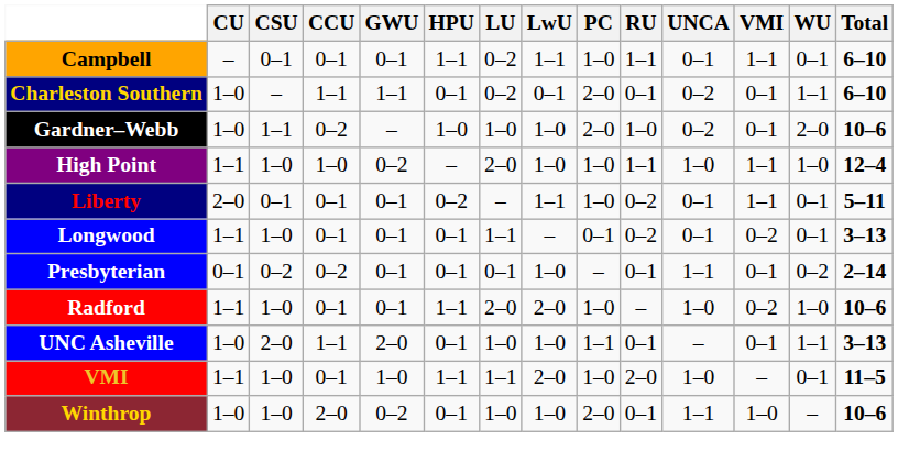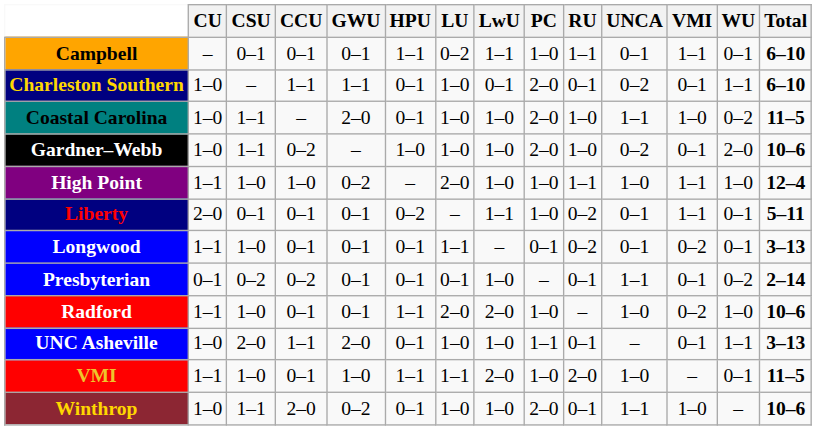Charleston Southern | LU: 0–2 -> 1–0
+ row: Coastal Carolina | 1–0 | 1–1 | – | 2–0 | 0–1 | 1–0 | 1–0 | 2–0 | 1–0 | 1–1 | 1–0 | 0–2 | 11–5
Winthrop | CSU: 1–0 -> 1–1
